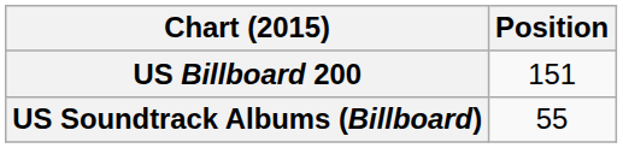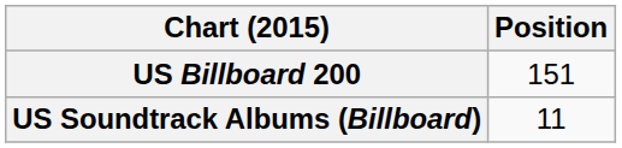US Soundtrack Albums (Billboard) | Position: 55 -> 11
